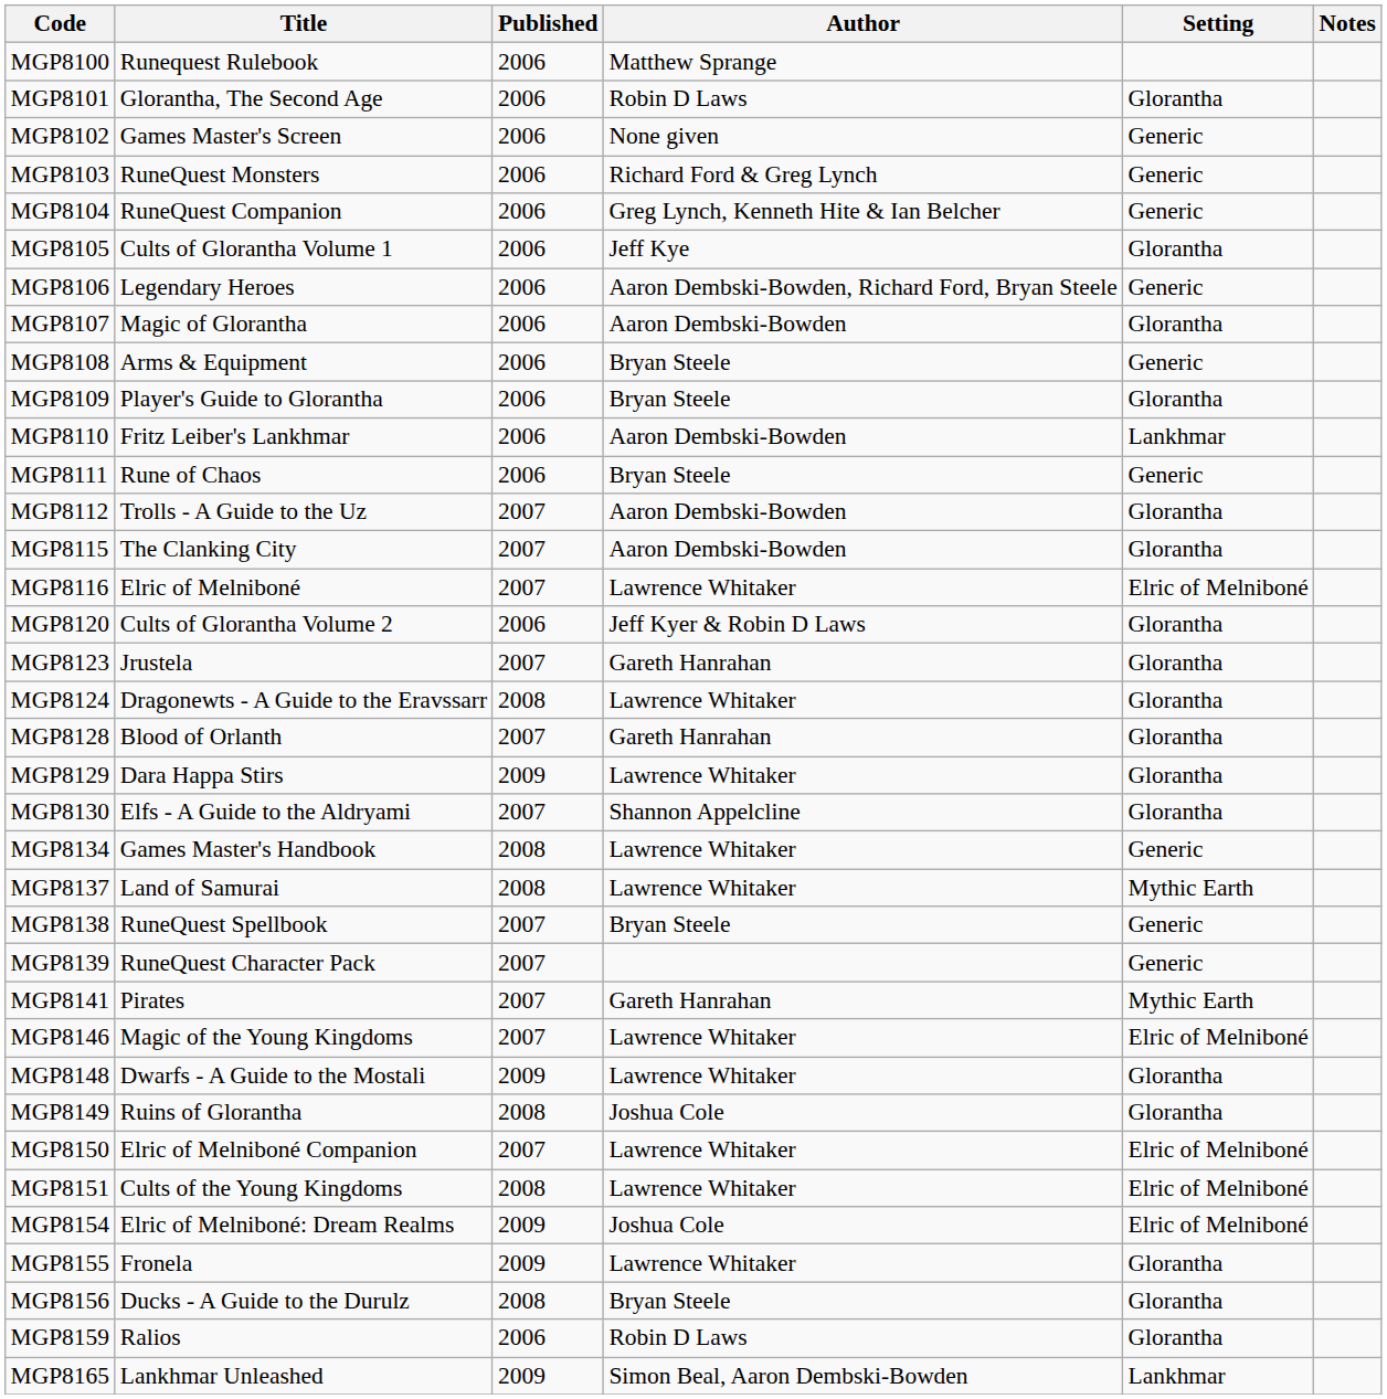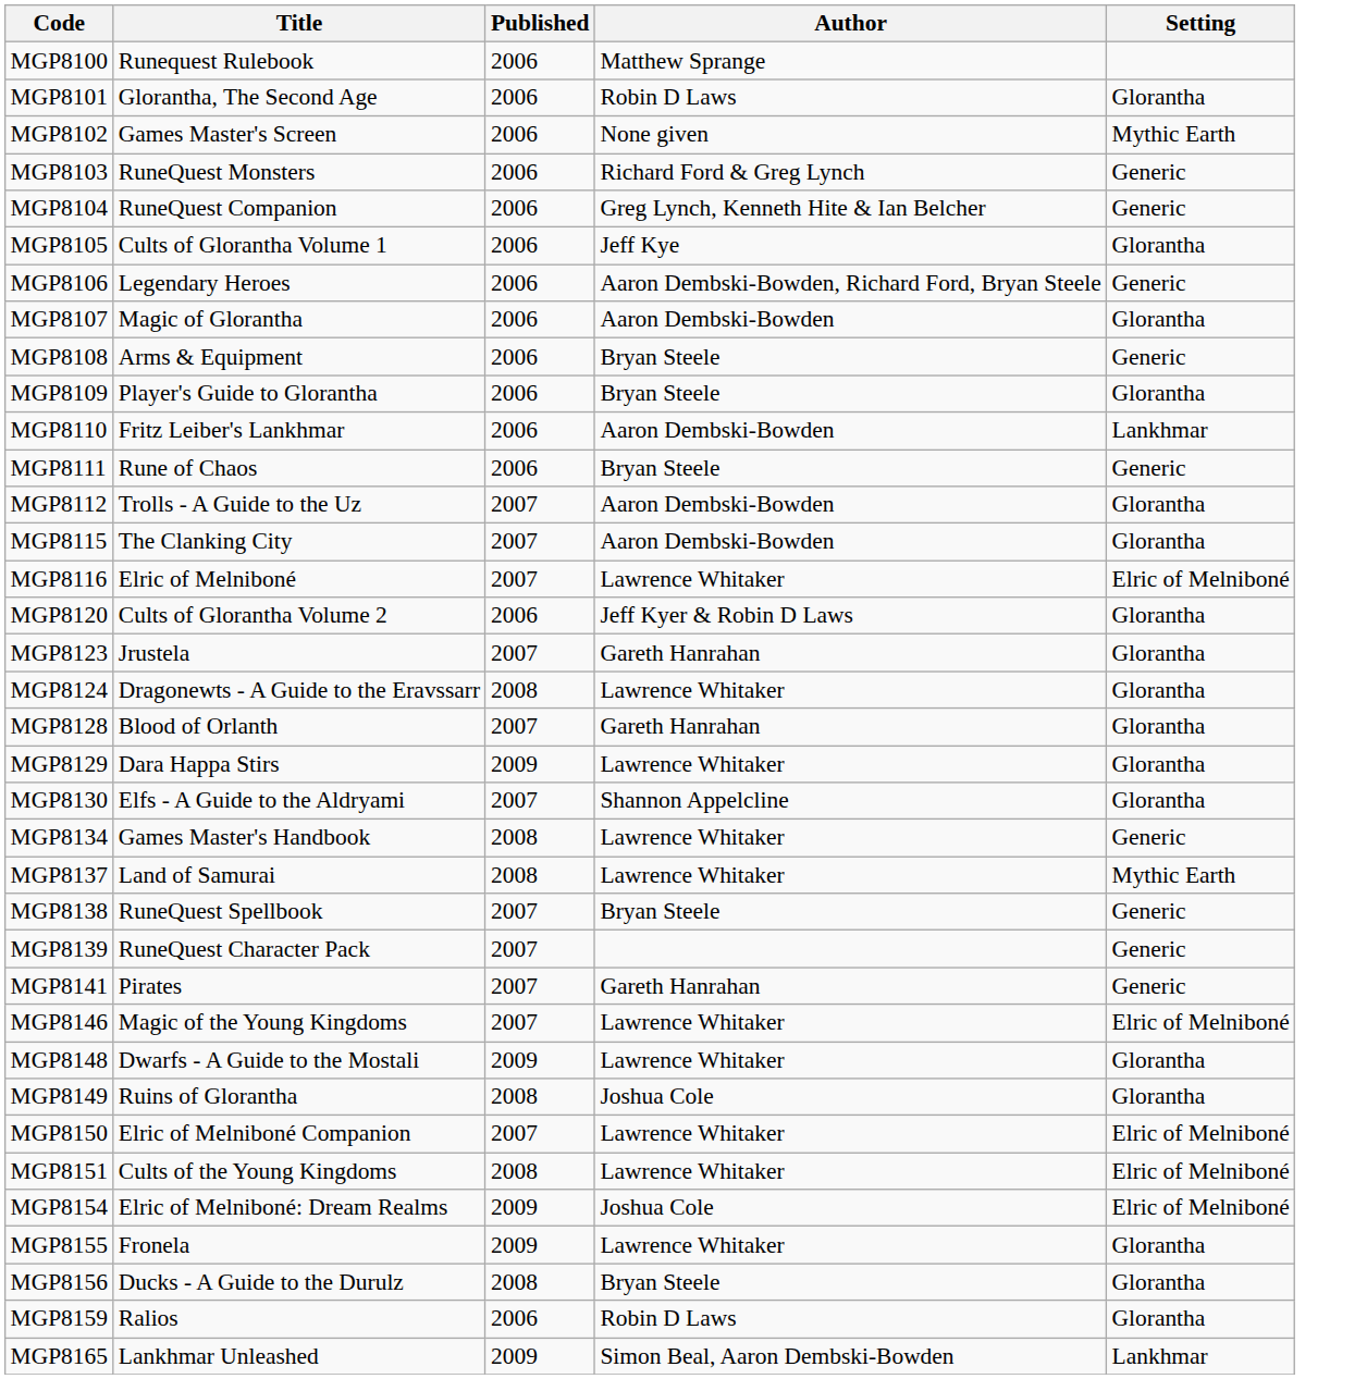- column: Notes
MGP8102 | Setting: Generic -> Mythic Earth
MGP8141 | Setting: Mythic Earth -> Generic
